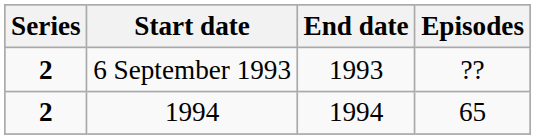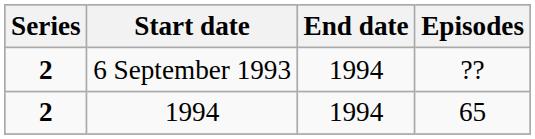6 September 1993 | End date: 1993 -> 1994
